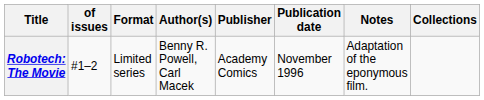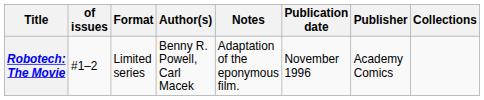columns swapped: Publisher <-> Notes
